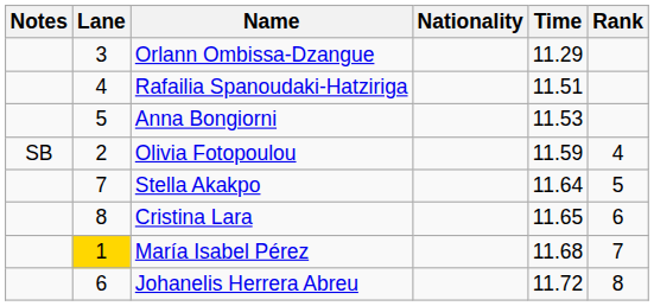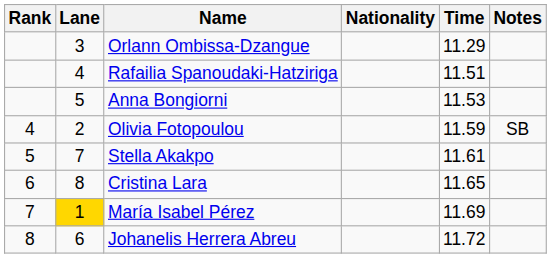columns swapped: Rank <-> Notes
Stella Akakpo | Time: 11.64 -> 11.61
María Isabel Pérez | Time: 11.68 -> 11.69
